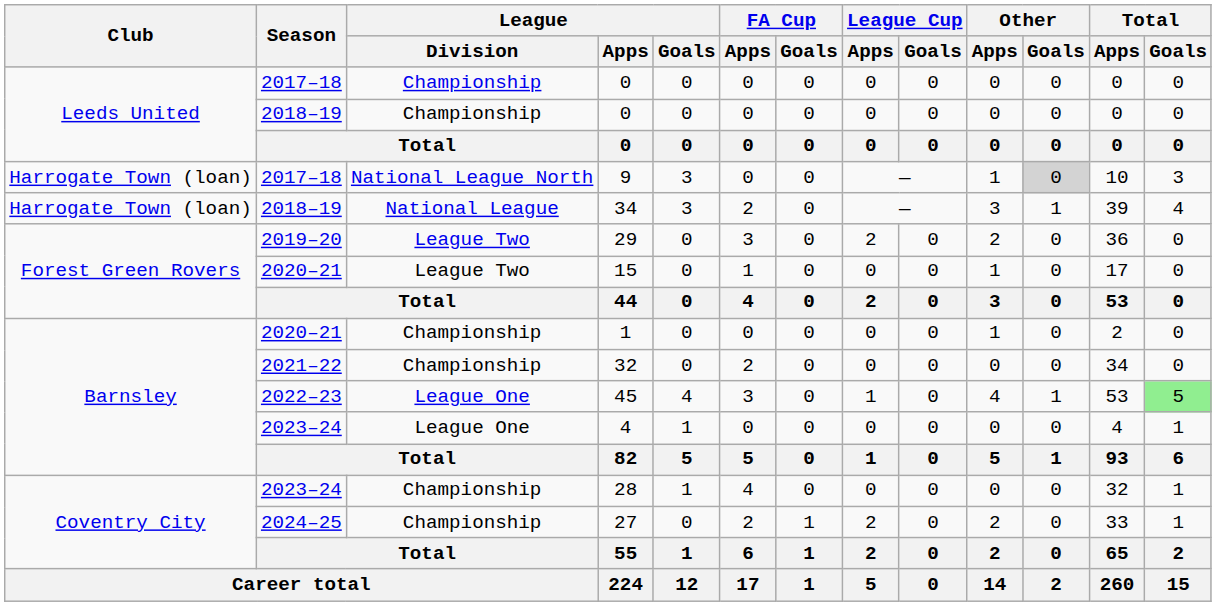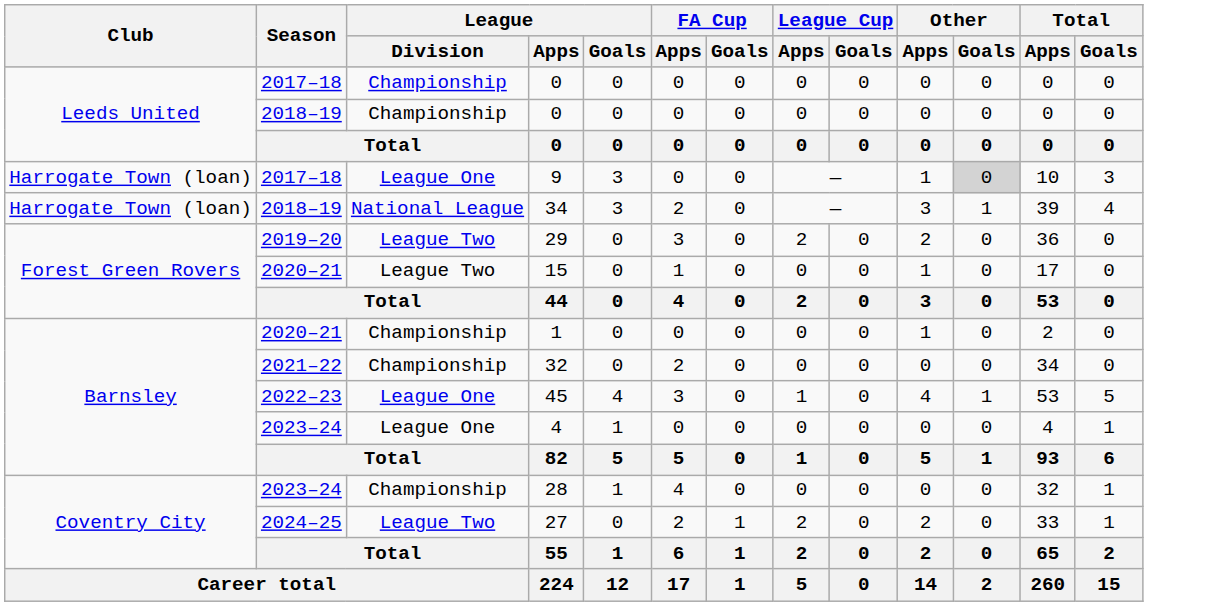9 | League / Division: National League North -> League One
45 | Total / Goals: lightgreen background -> no background
27 | League / Division: Championship -> League Two
